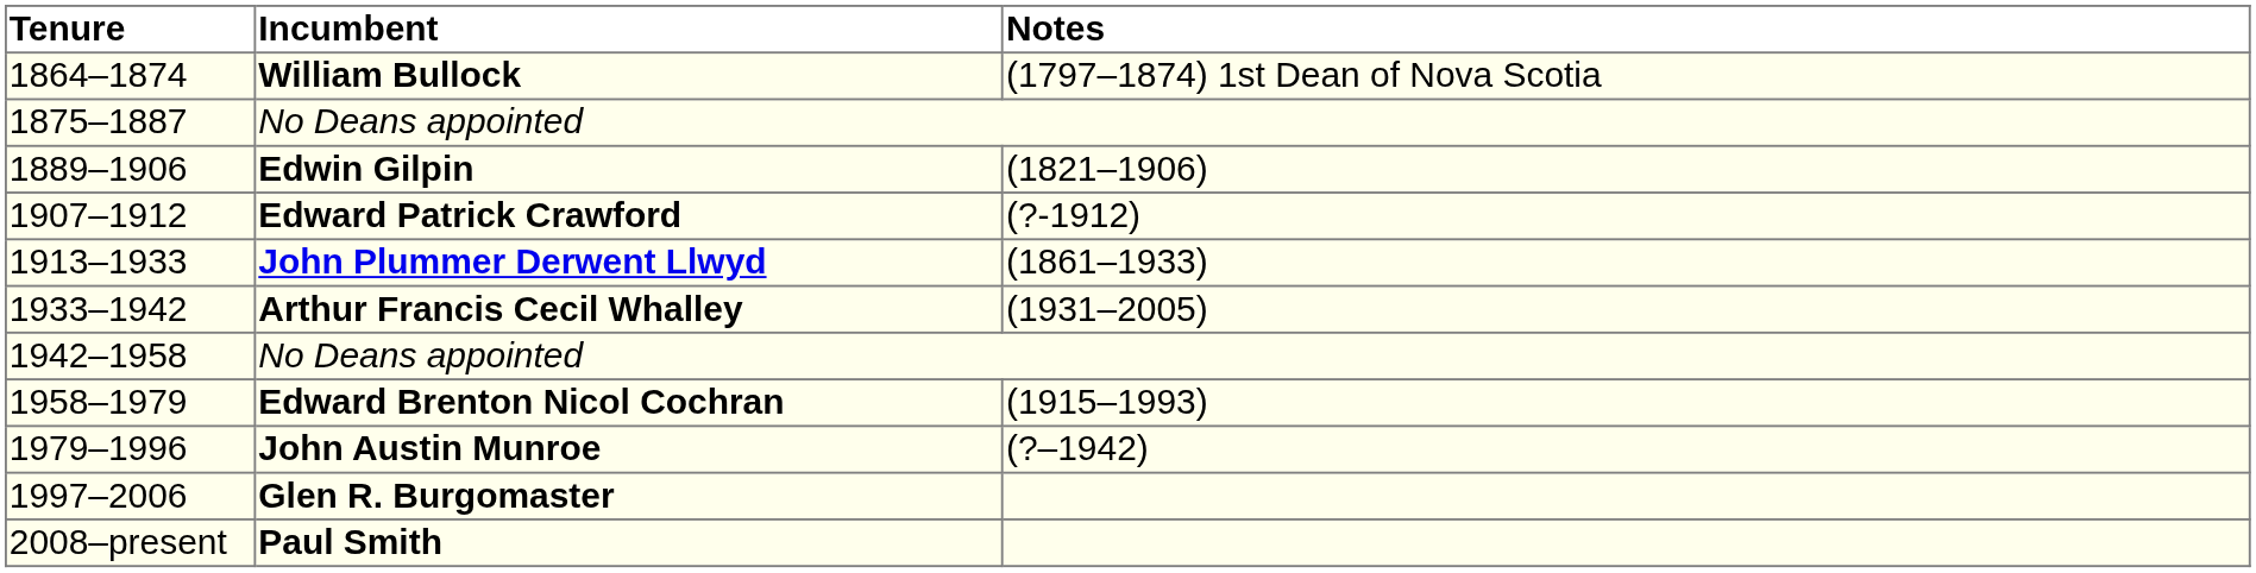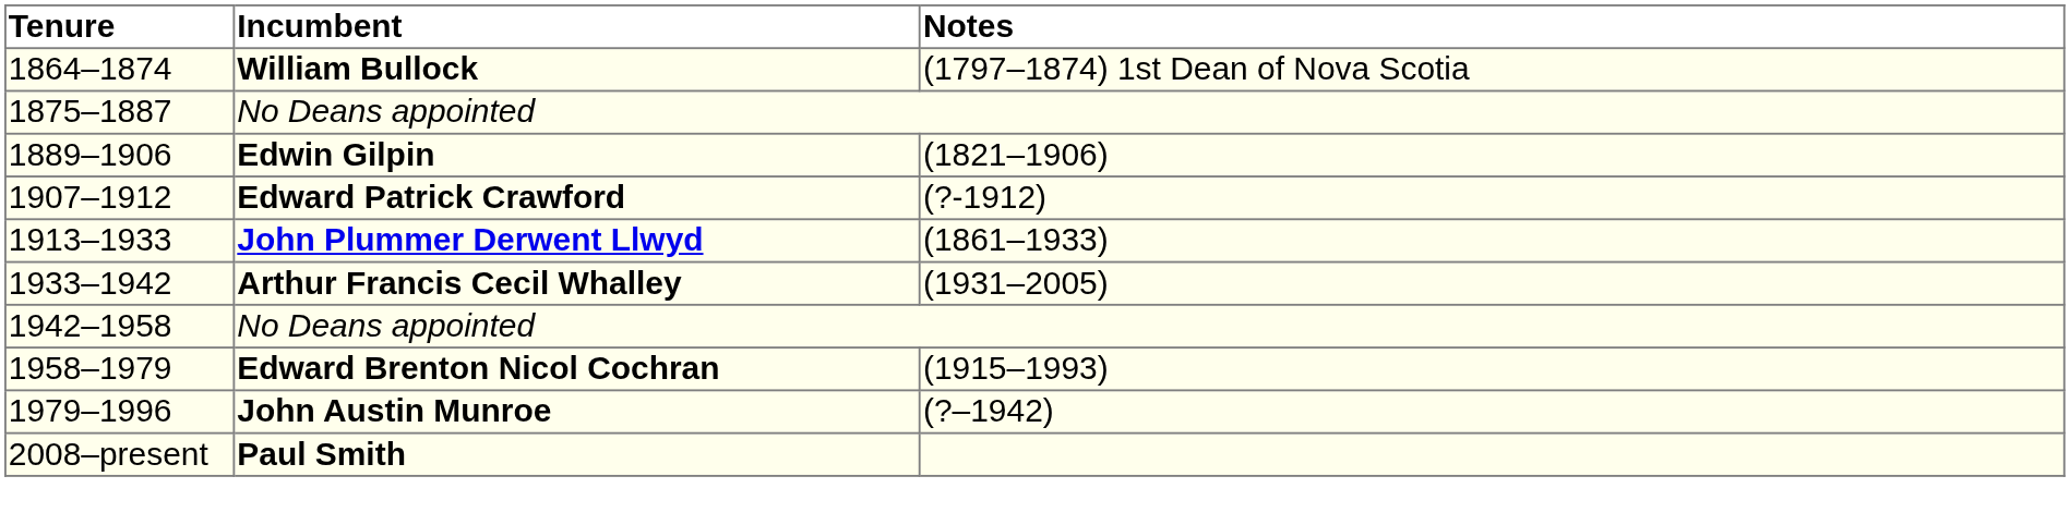- row: 1997–2006 | Glen R. Burgomaster
